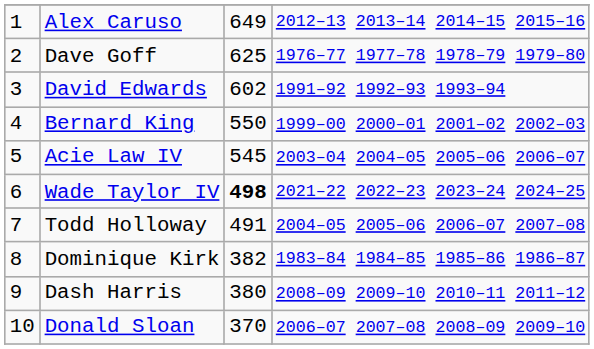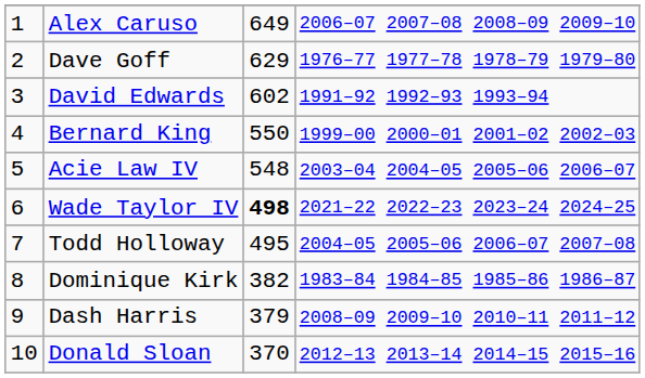Alex Caruso | column 4: 2012–13 2013–14 2014–15 2015–16 -> 2006–07 2007–08 2008–09 2009–10
Dave Goff | column 3: 625 -> 629
Acie Law IV | column 3: 545 -> 548
Todd Holloway | column 3: 491 -> 495
Dash Harris | column 3: 380 -> 379
Donald Sloan | column 4: 2006–07 2007–08 2008–09 2009–10 -> 2012–13 2013–14 2014–15 2015–16
